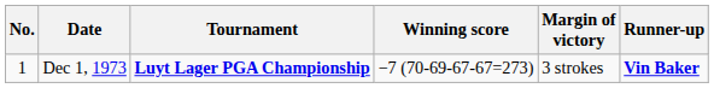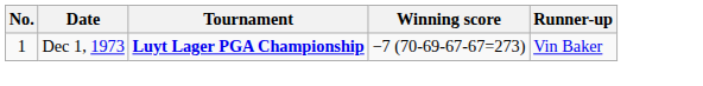- column: Margin of victory | 3 strokes
Dec 1, 1973 | Runner-up: bold -> normal
